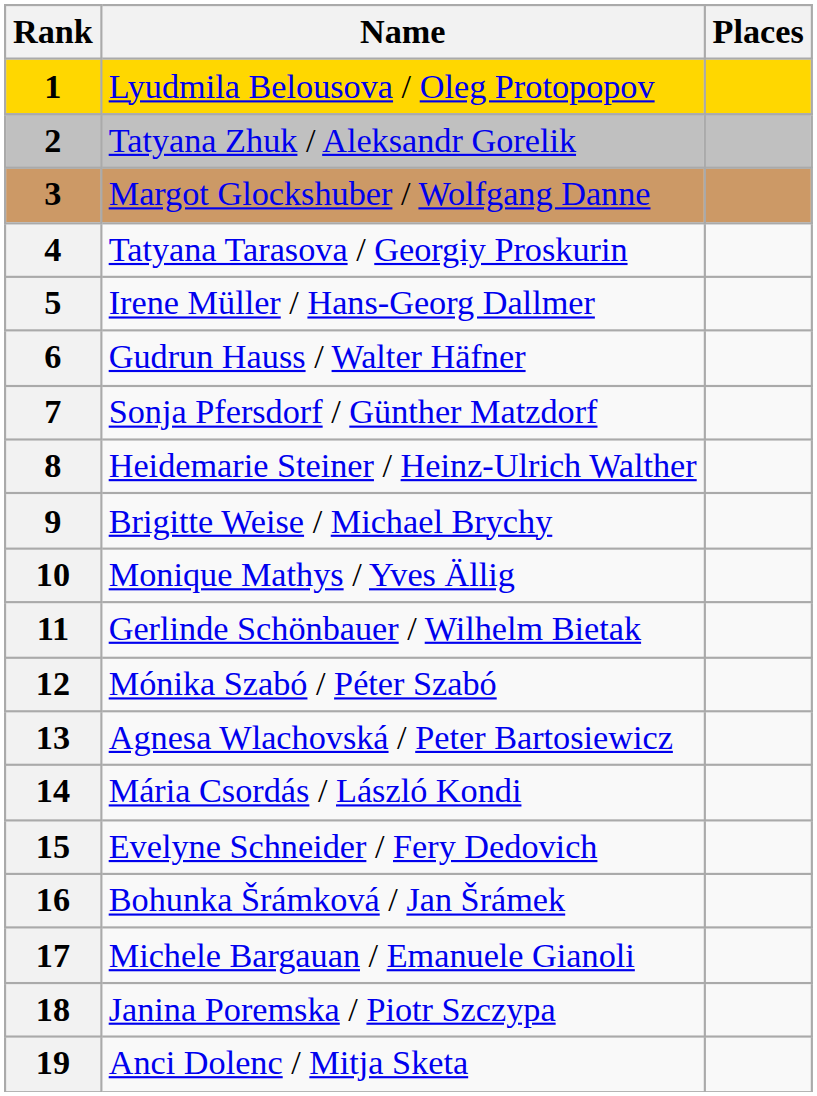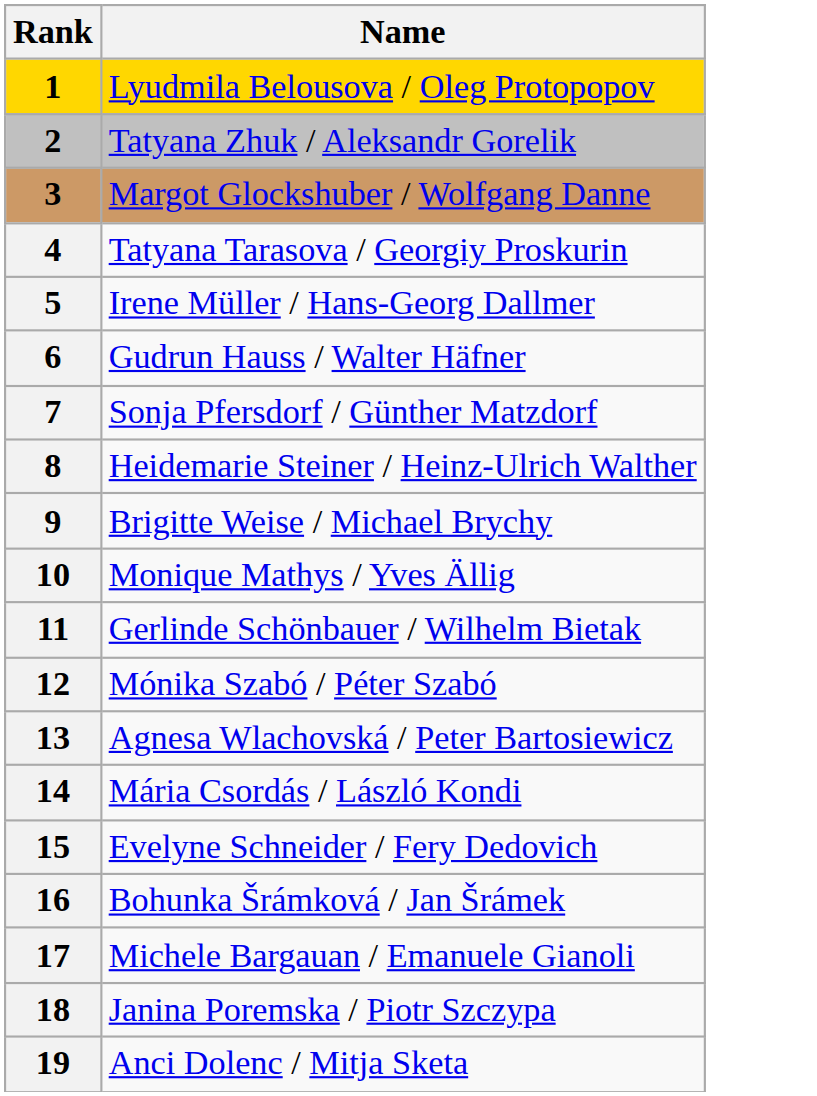- column: Places
